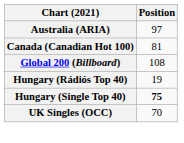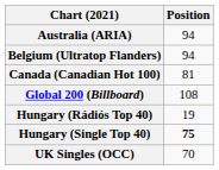Australia (ARIA) | Position: 97 -> 94
+ row: Belgium (Ultratop Flanders) | 94
